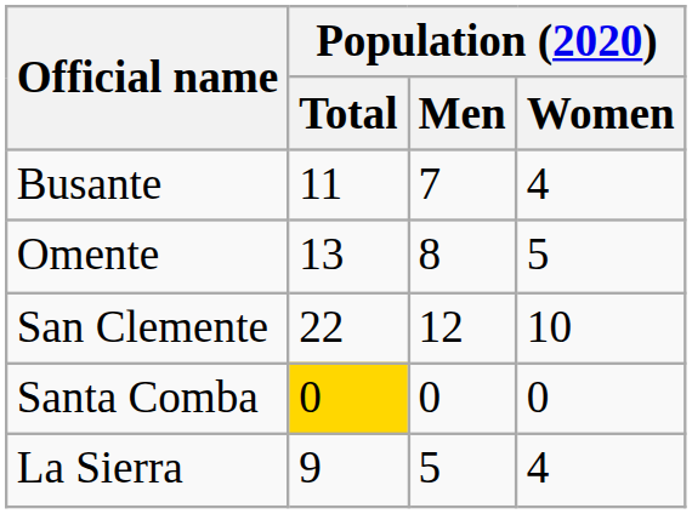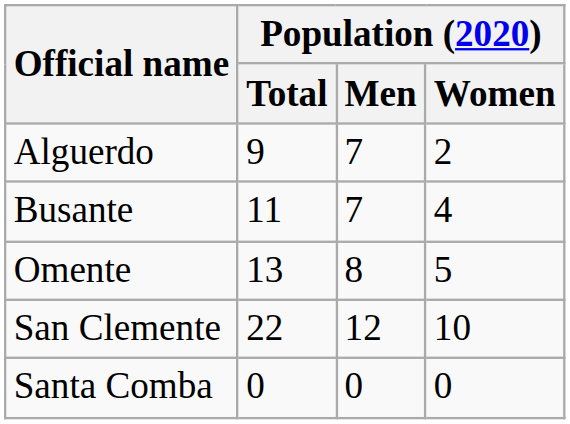+ row: Alguerdo | 9 | 7 | 2
Santa Comba | Population (2020) / Total: gold background -> no background
- row: La Sierra | 9 | 5 | 4
